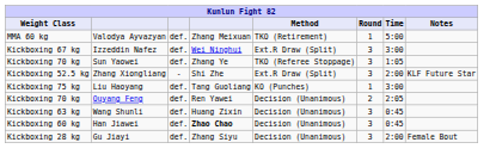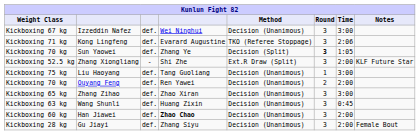- row: MMA 60 kg | Valodya Ayvazyan | def. | Zhang Meixuan | TKO (Retirement) | 1 | 5:00
Izzeddin Nafez | Method: Ext.R Draw (Split) -> Decision (Unanimous)
+ row: Kickboxing 71 kg | Kong Lingfeng | def. | Evarard Augustine | TKO (Referee Stoppage) | 3 | 2:06
Sun Yaowei | Method: TKO (Referee Stoppage) -> Decision (Split)
Sun Yaowei | Round: normal -> bold
Liu Haoyang | Method: KO (Punches) -> Decision (Unanimous)
Ouyang Feng | Time: 2:05 -> 2:00
+ row: Kickboxing 65 kg | Zhang Zihao | def. | Zhao Xiran | Decision (Unanimous) | 3 | 3:00
Han Jiawei | Time: 0:45 -> 2:00
